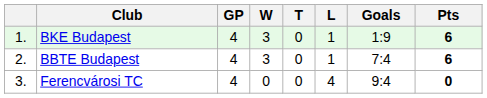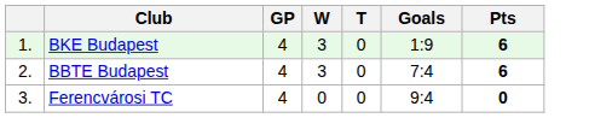- column: L | 1 | 1 | 4
